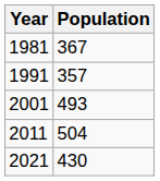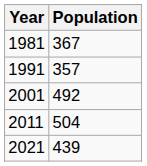2001 | Population: 493 -> 492
2021 | Population: 430 -> 439
